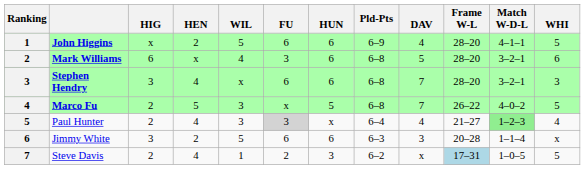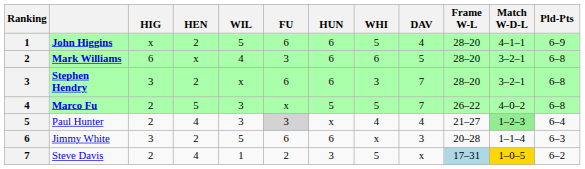columns swapped: WHI <-> Pld-Pts
Stephen Hendry | HEN: 4 -> 2
Steve Davis | Match W-D-L: no background -> gold background
